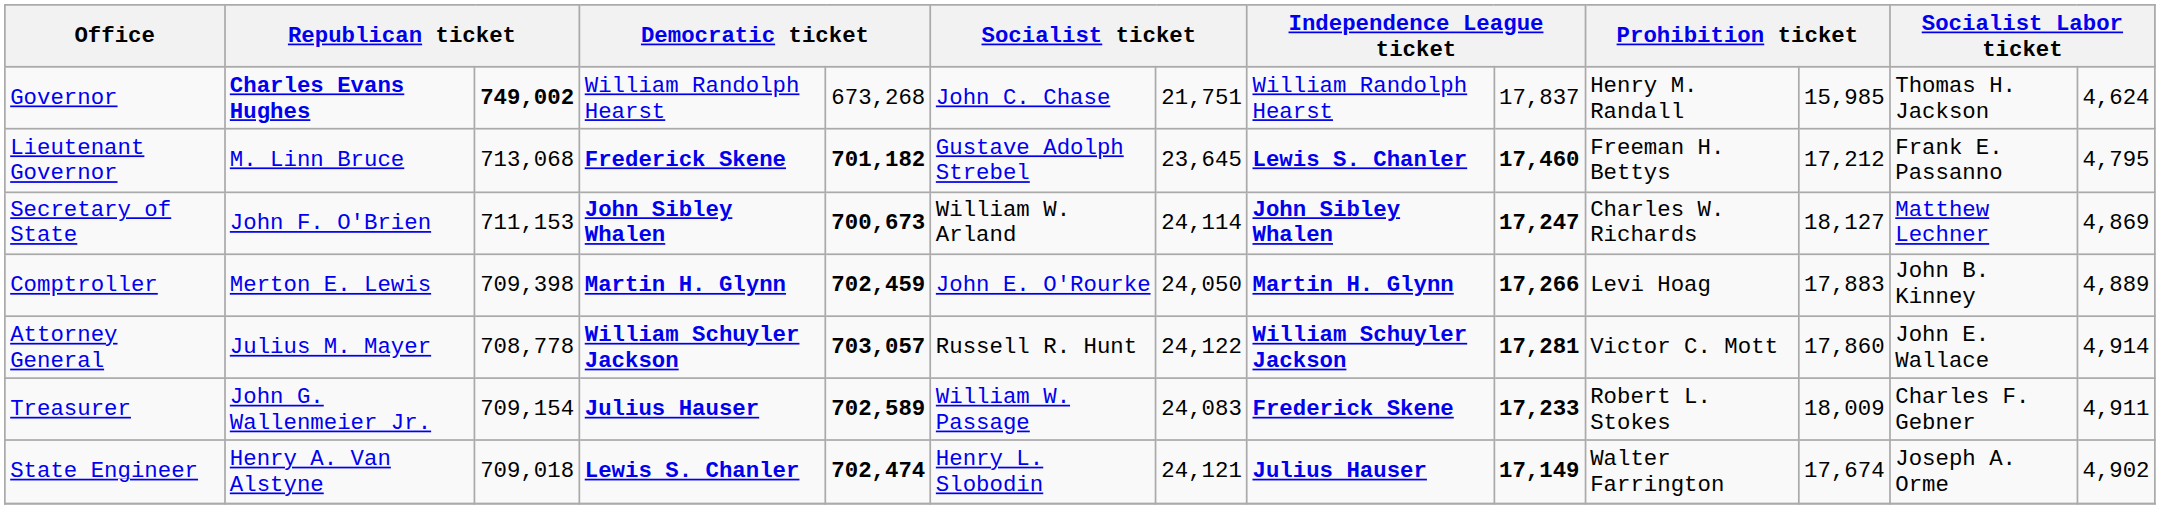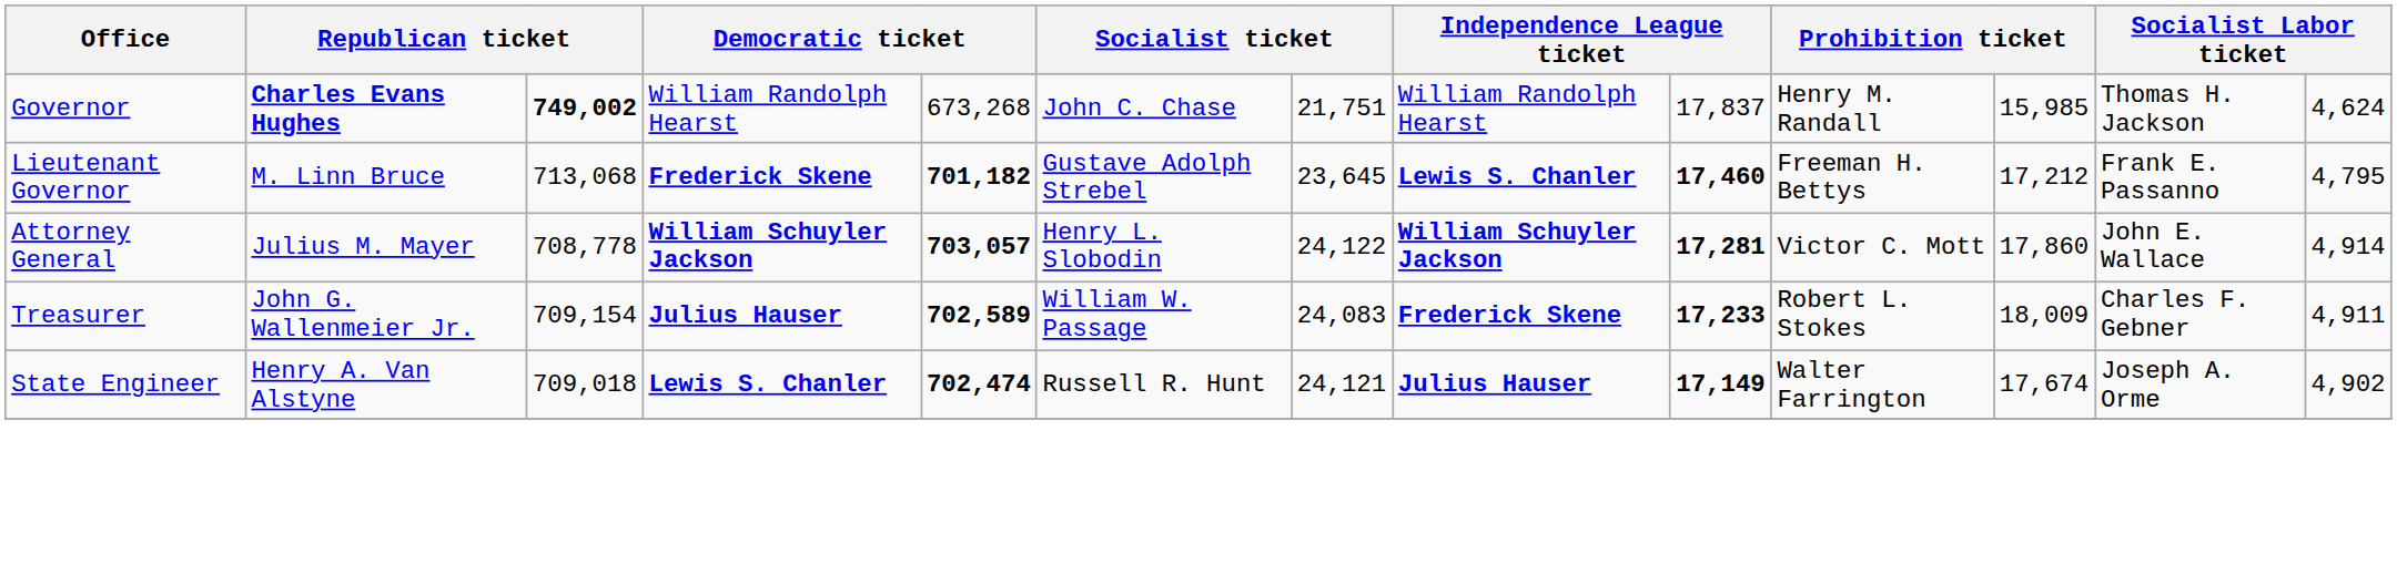- row: Secretary of State | John F. O'Brien | 711,153 | John Sibley Whalen | 700,673 | William W. Arland | 24,114 | John Sibley Whalen | 17,247 | Charles W. Richards | 18,127 | Matthew Lechner | 4,869
- row: Comptroller | Merton E. Lewis | 709,398 | Martin H. Glynn | 702,459 | John E. O'Rourke | 24,050 | Martin H. Glynn | 17,266 | Levi Hoag | 17,883 | John B. Kinney | 4,889
Attorney General | column 6: Russell R. Hunt -> Henry L. Slobodin
State Engineer | column 6: Henry L. Slobodin -> Russell R. Hunt
